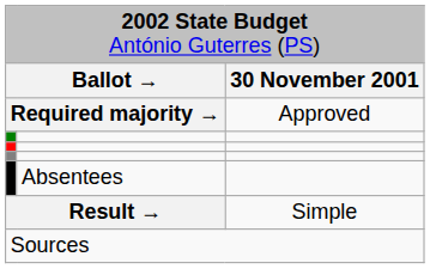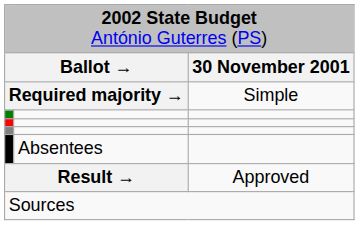Required majority → | column 3: Approved -> Simple
Result → | column 3: Simple -> Approved
